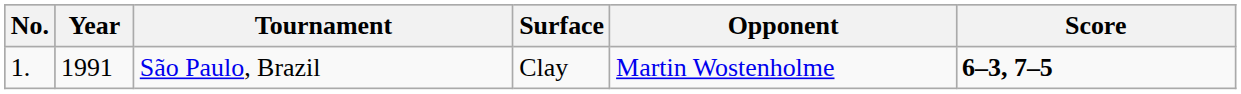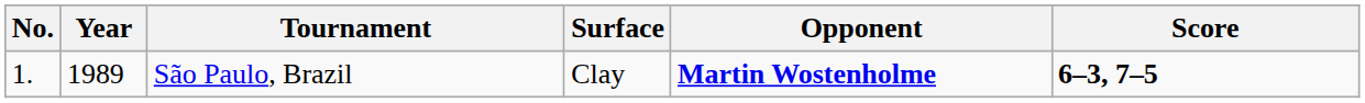São Paulo, Brazil | Year: 1991 -> 1989
São Paulo, Brazil | Opponent: normal -> bold
